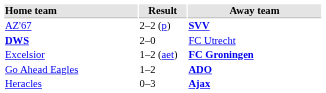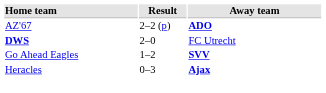AZ'67 | Away team: SVV -> ADO
- row: Excelsior | 1–2 (aet) | FC Groningen
Go Ahead Eagles | Away team: ADO -> SVV
